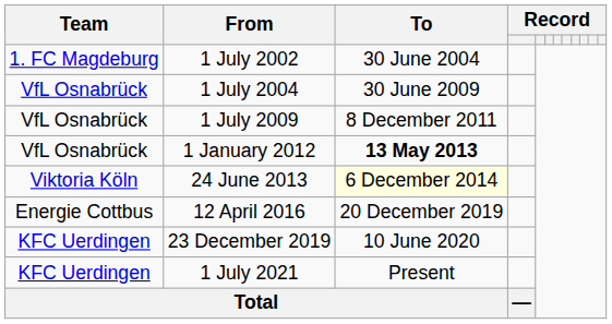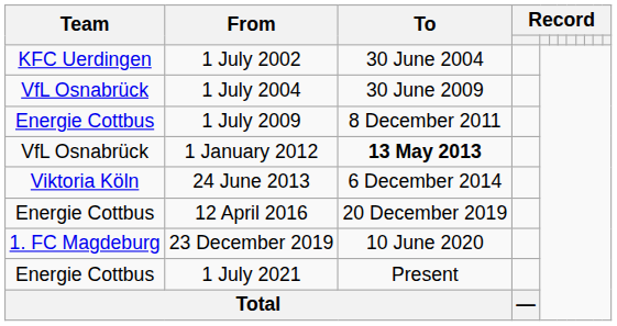1 July 2002 | Team: 1. FC Magdeburg -> KFC Uerdingen
1 July 2009 | Team: VfL Osnabrück -> Energie Cottbus
24 June 2013 | To: lightyellow background -> no background
23 December 2019 | Team: KFC Uerdingen -> 1. FC Magdeburg
1 July 2021 | Team: KFC Uerdingen -> Energie Cottbus
